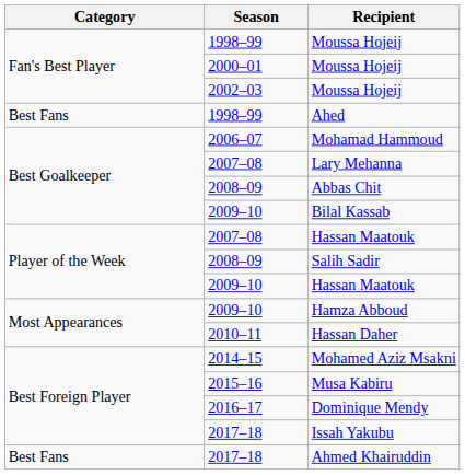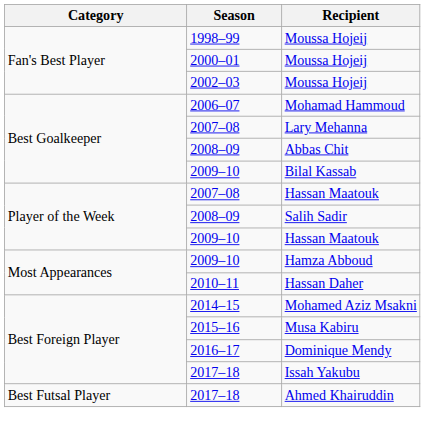- row: Best Fans | 1998–99 | Ahed
Ahmed Khairuddin | Category: Best Fans -> Best Futsal Player
